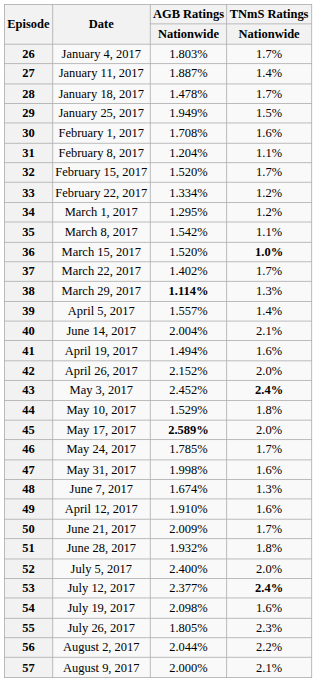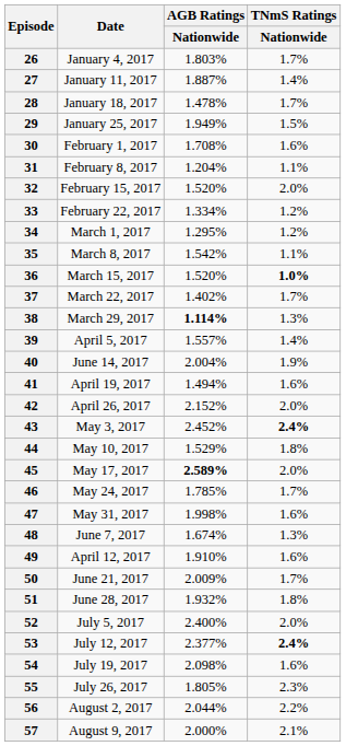32 | TNmS Ratings / Nationwide: 1.7% -> 2.0%
40 | TNmS Ratings / Nationwide: 2.1% -> 1.9%
